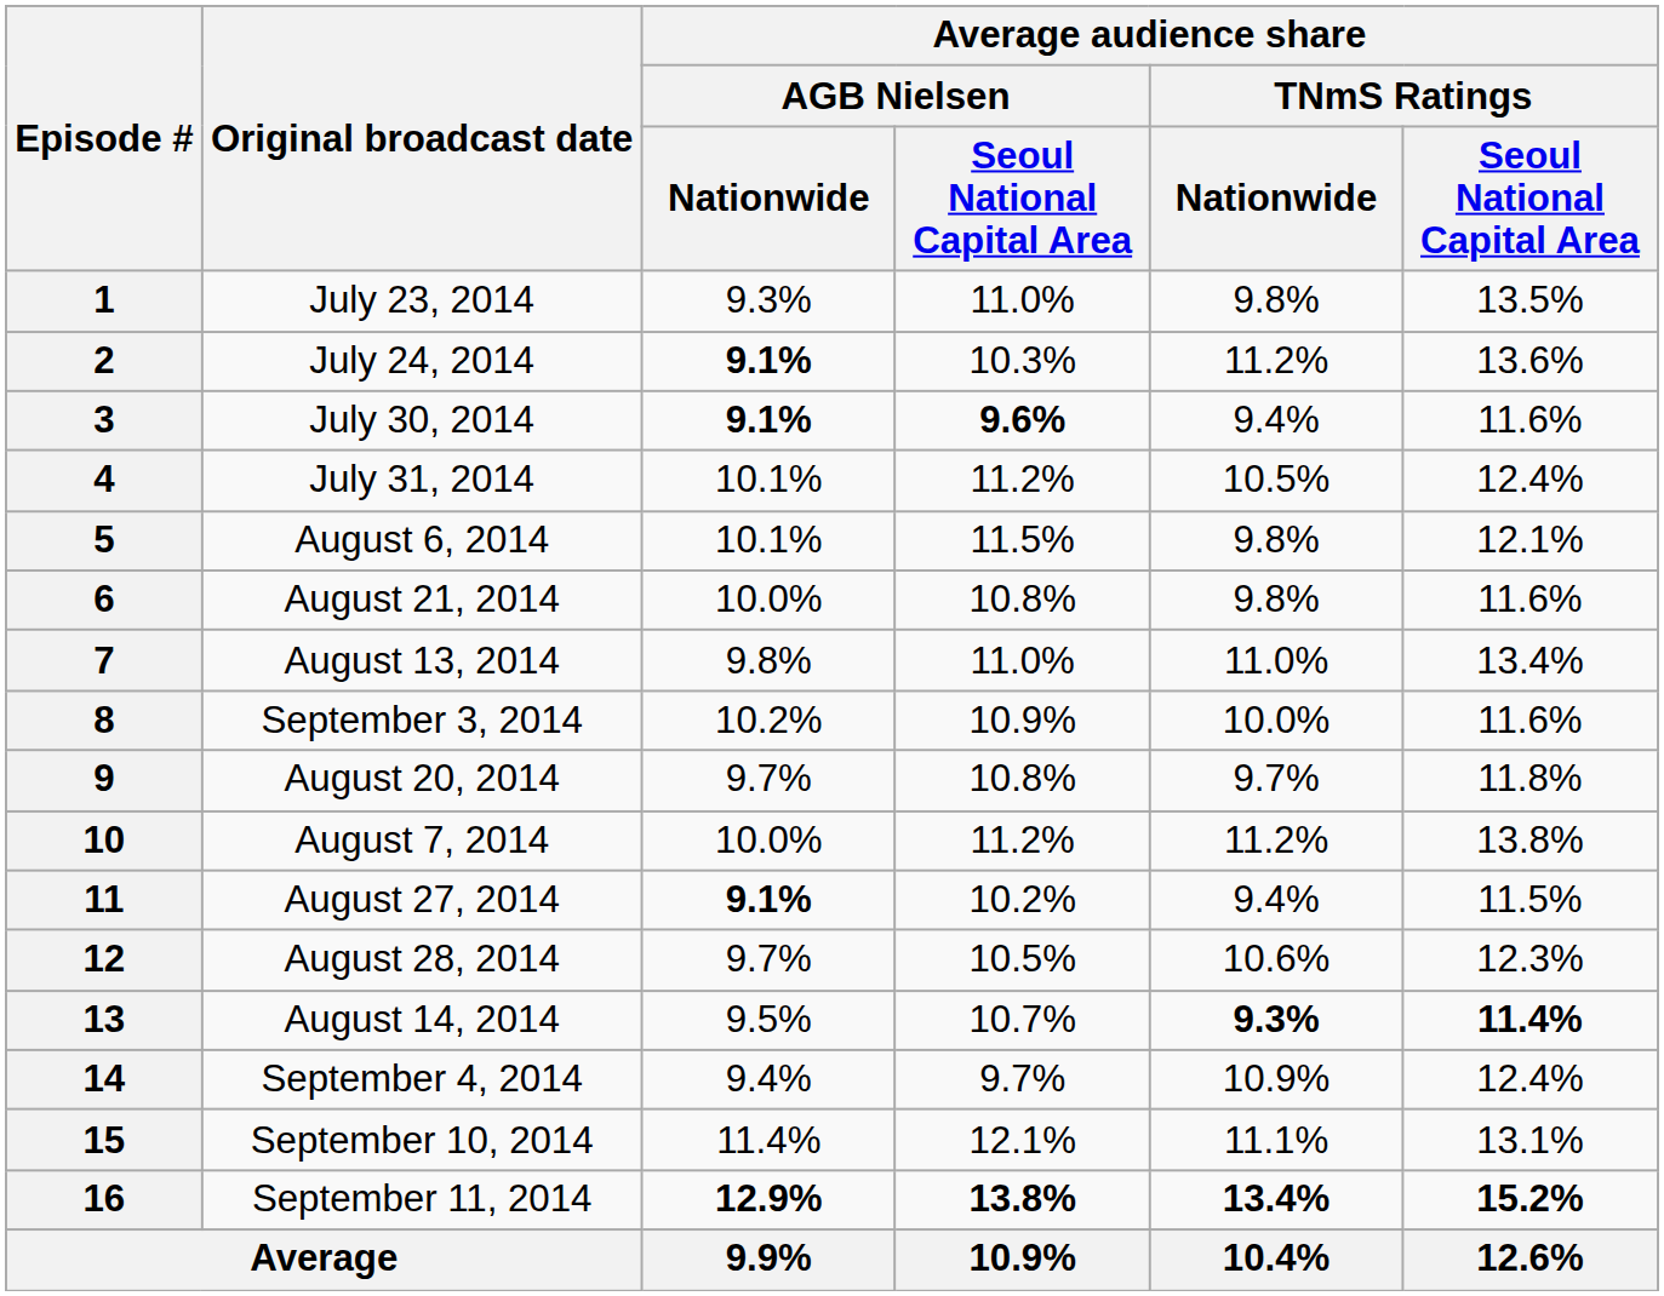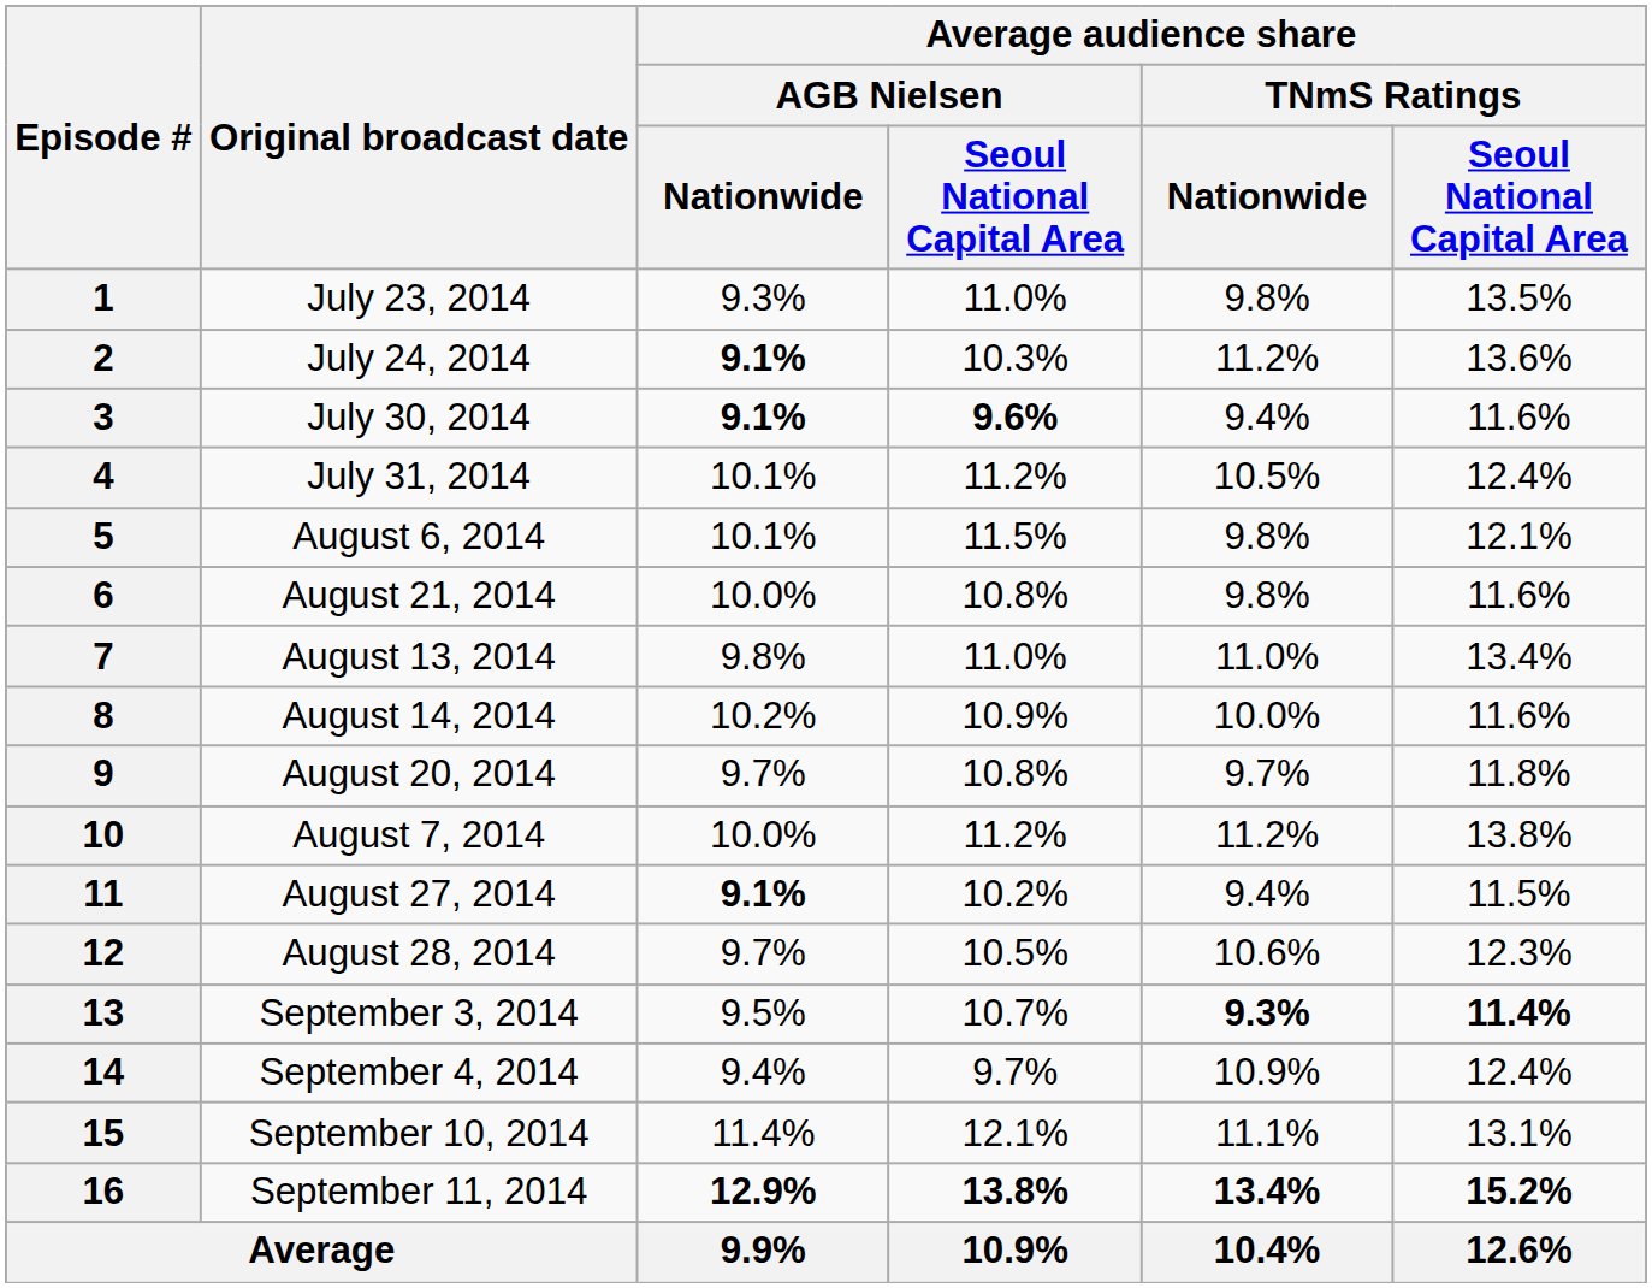8 | Original broadcast date: September 3, 2014 -> August 14, 2014
13 | Original broadcast date: August 14, 2014 -> September 3, 2014
